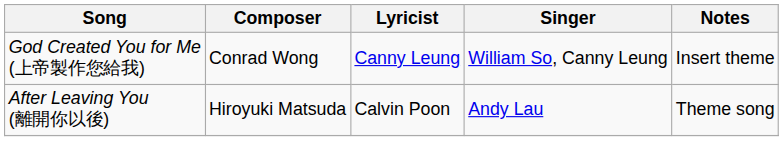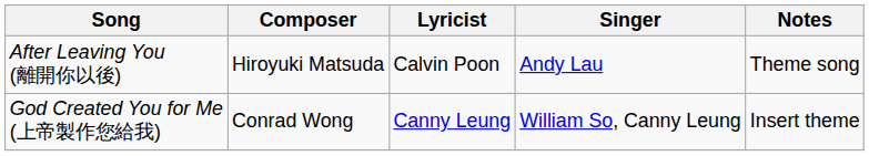rows swapped: After Leaving You (離開你以後) <-> God Created You for Me (上帝製作您給我)
